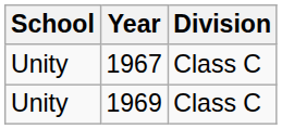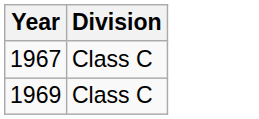- column: School | Unity | Unity
